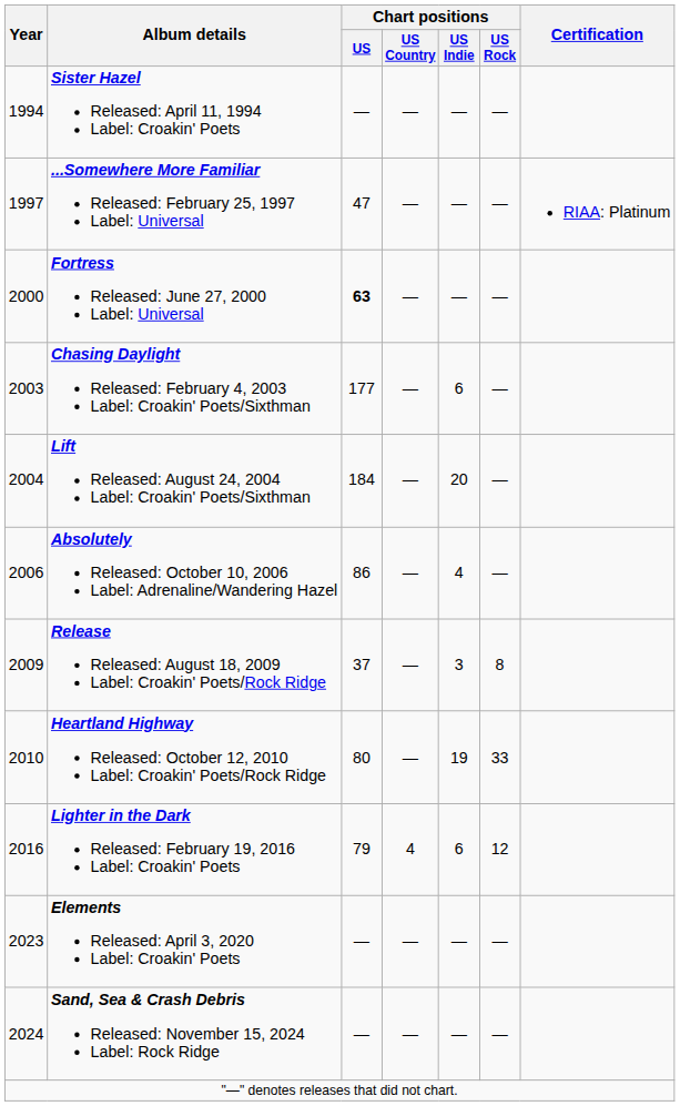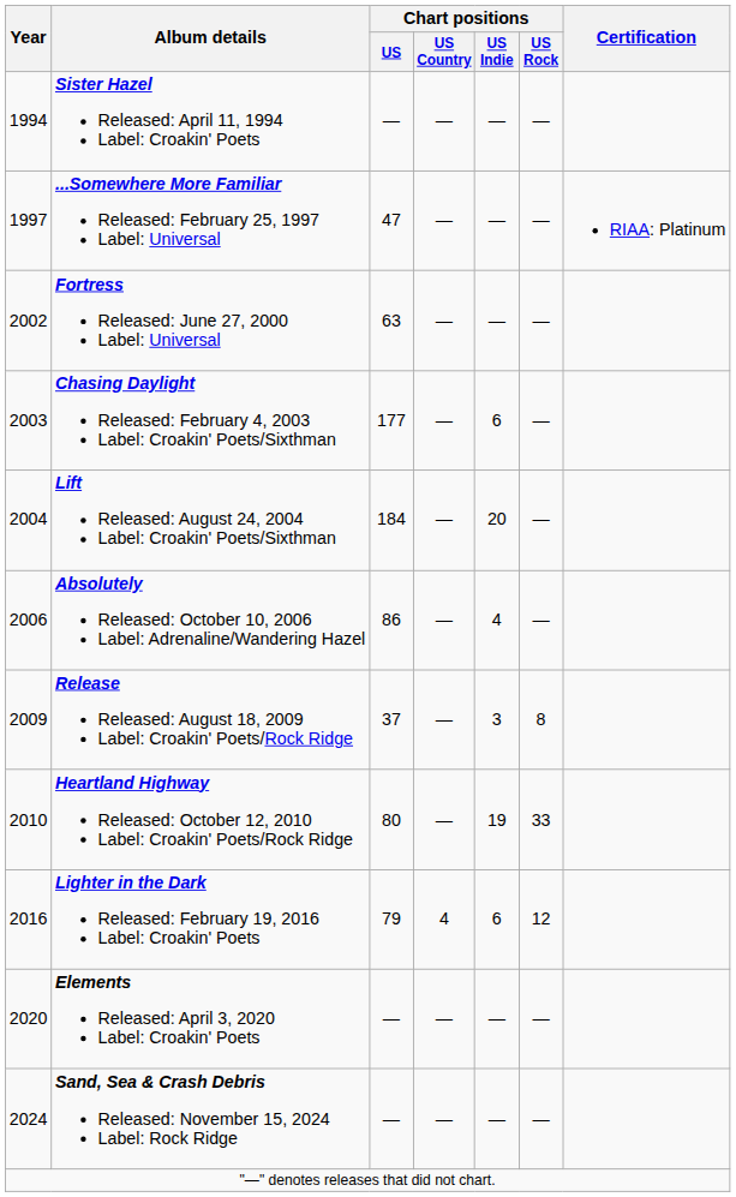Fortress Released: June 27, 2000 Label: Universal | Year: 2000 -> 2002
Fortress Released: June 27, 2000 Label: Universal | Chart positions / US: bold -> normal
Elements Released: April 3, 2020 Label: Croakin' Poets | Year: 2023 -> 2020
